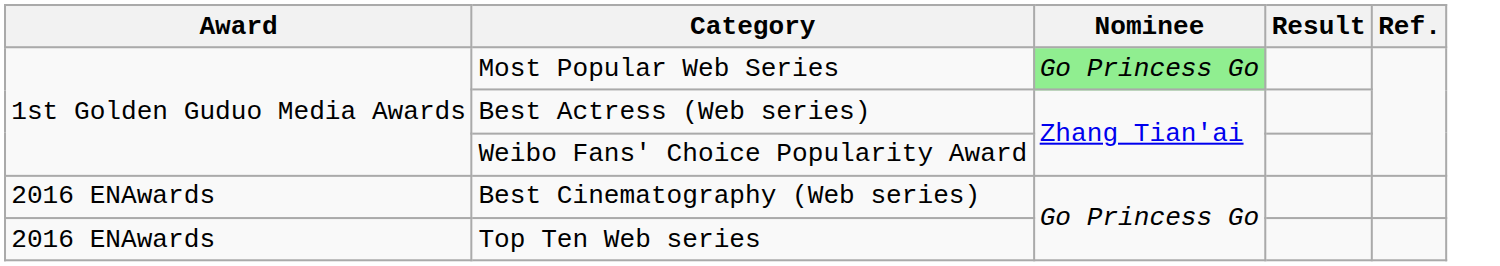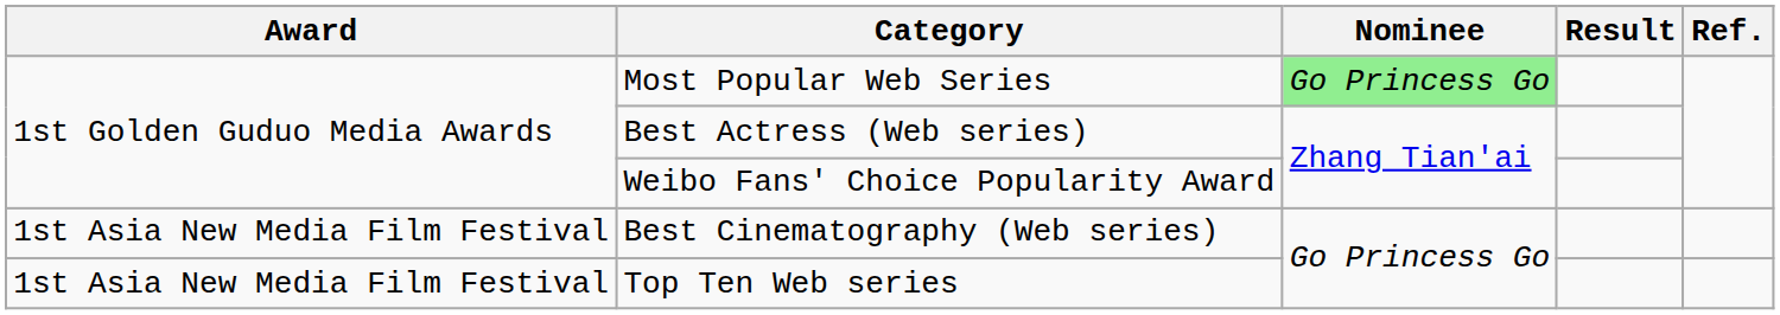Best Cinematography (Web series) | Award: 2016 ENAwards -> 1st Asia New Media Film Festival
Top Ten Web series | Award: 2016 ENAwards -> 1st Asia New Media Film Festival
